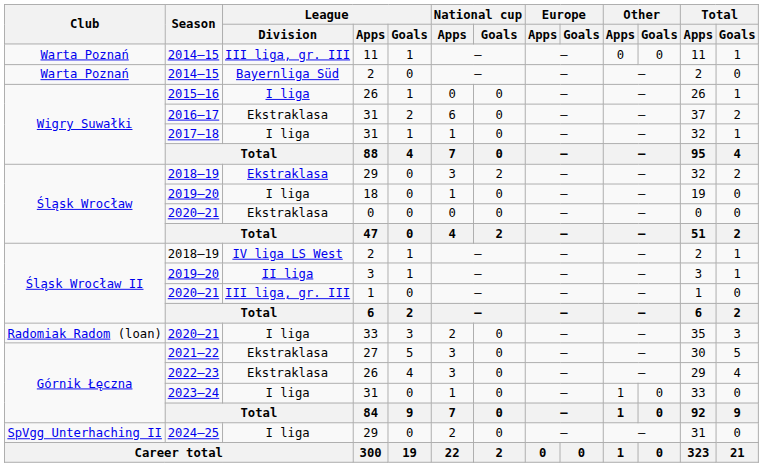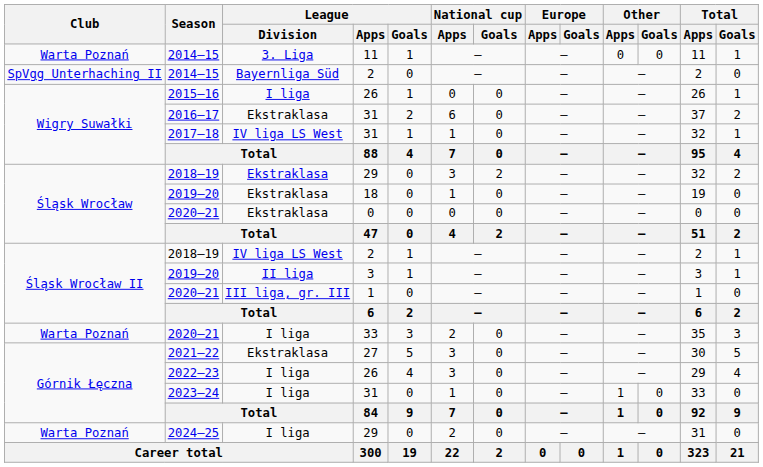2014–15 / 11 | League / Division: III liga, gr. III -> 3. Liga
2014–15 / 2 | Club: Warta Poznań -> SpVgg Unterhaching II
2017–18 | League / Division: I liga -> IV liga LS West
2019–20 / 18 | League / Division: I liga -> Ekstraklasa
2020–21 / 33 | Club: Radomiak Radom (loan) -> Warta Poznań
2022–23 | League / Division: Ekstraklasa -> I liga
2024–25 | Club: SpVgg Unterhaching II -> Warta Poznań
